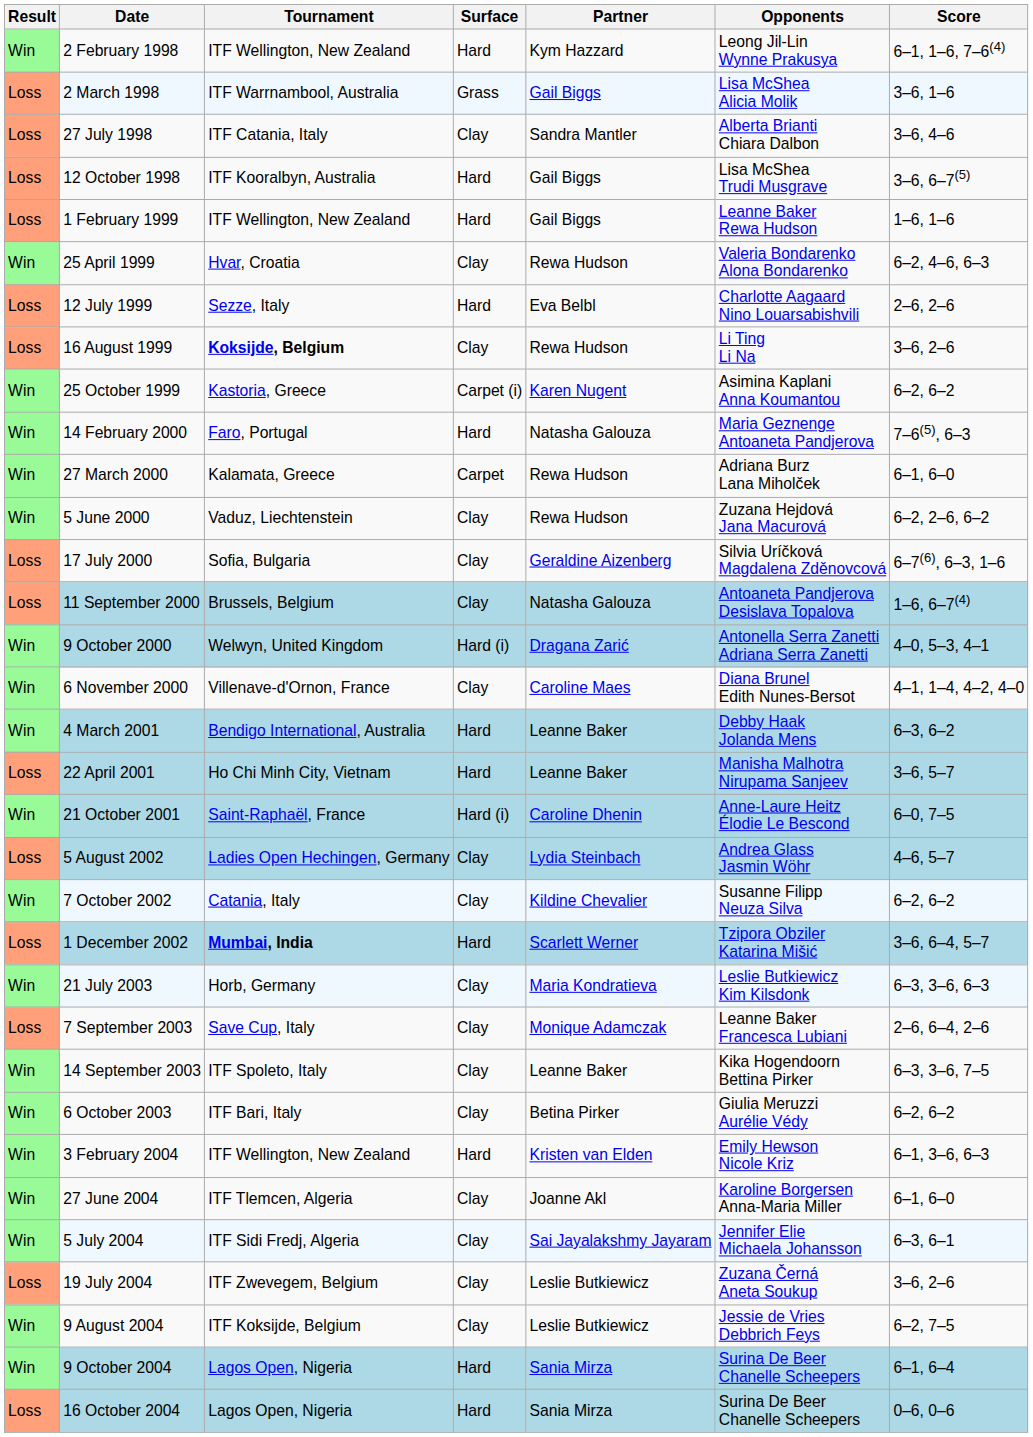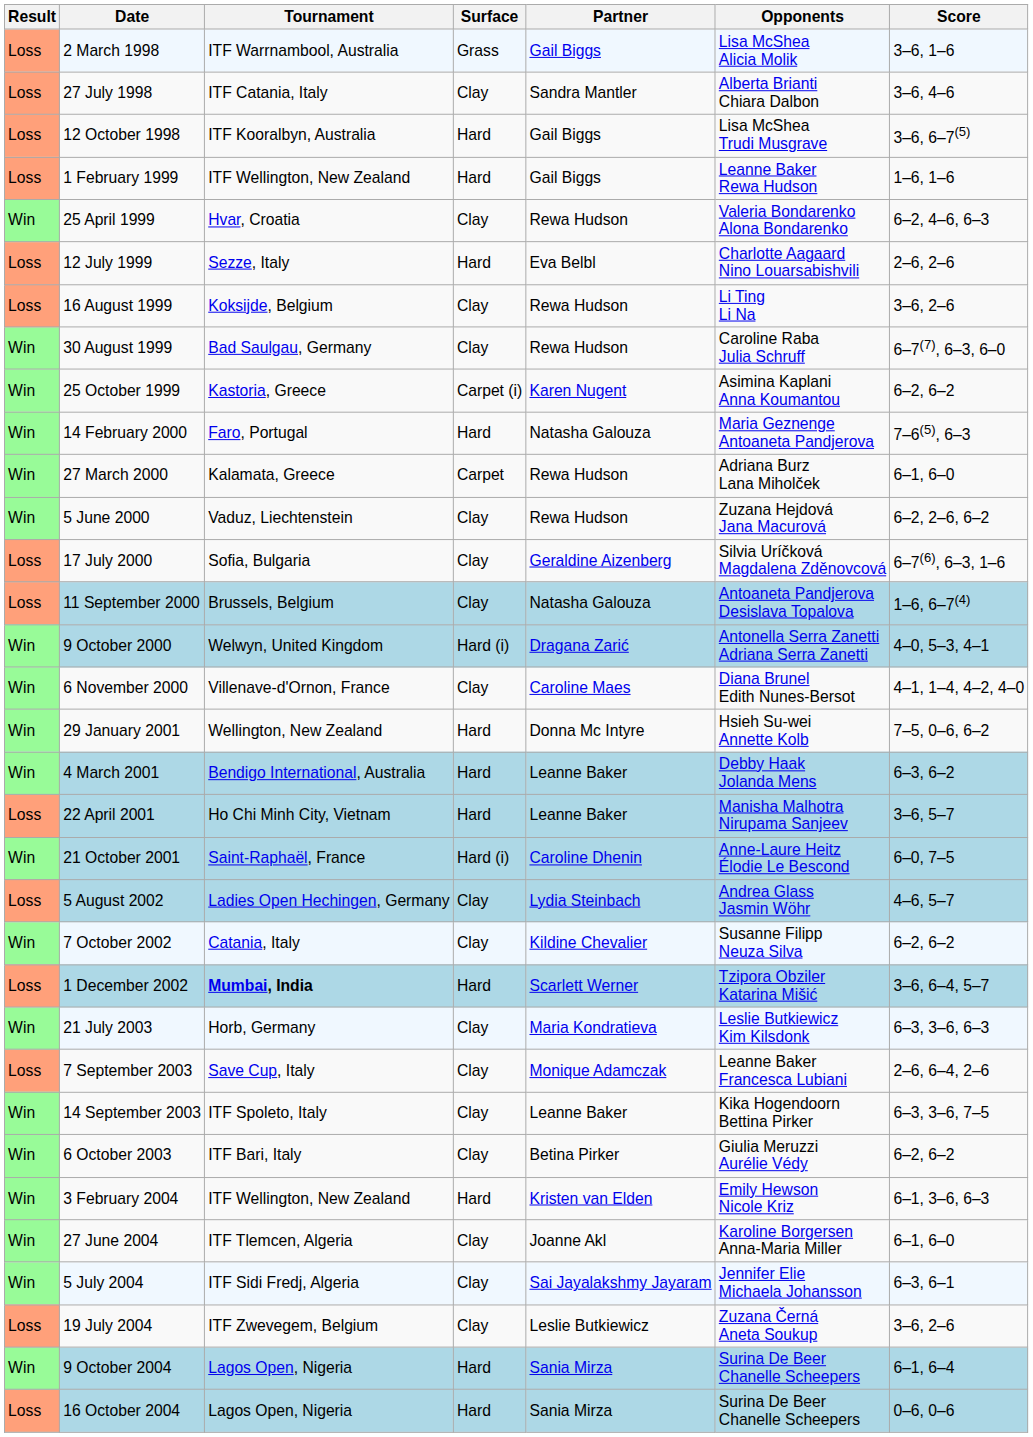- row: Win | 2 February 1998 | ITF Wellington, New Zealand | Hard | Kym Hazzard | Leong Jil-Lin Wynne Prakusya | 6–1, 1–6, 7–6(4)
16 August 1999 | Tournament: bold -> normal
+ row: Win | 30 August 1999 | Bad Saulgau, Germany | Clay | Rewa Hudson | Caroline Raba Julia Schruff | 6–7(7), 6–3, 6–0
+ row: Win | 29 January 2001 | Wellington, New Zealand | Hard | Donna Mc Intyre | Hsieh Su-wei Annette Kolb | 7–5, 0–6, 6–2
- row: Win | 9 August 2004 | ITF Koksijde, Belgium | Clay | Leslie Butkiewicz | Jessie de Vries Debbrich Feys | 6–2, 7–5
